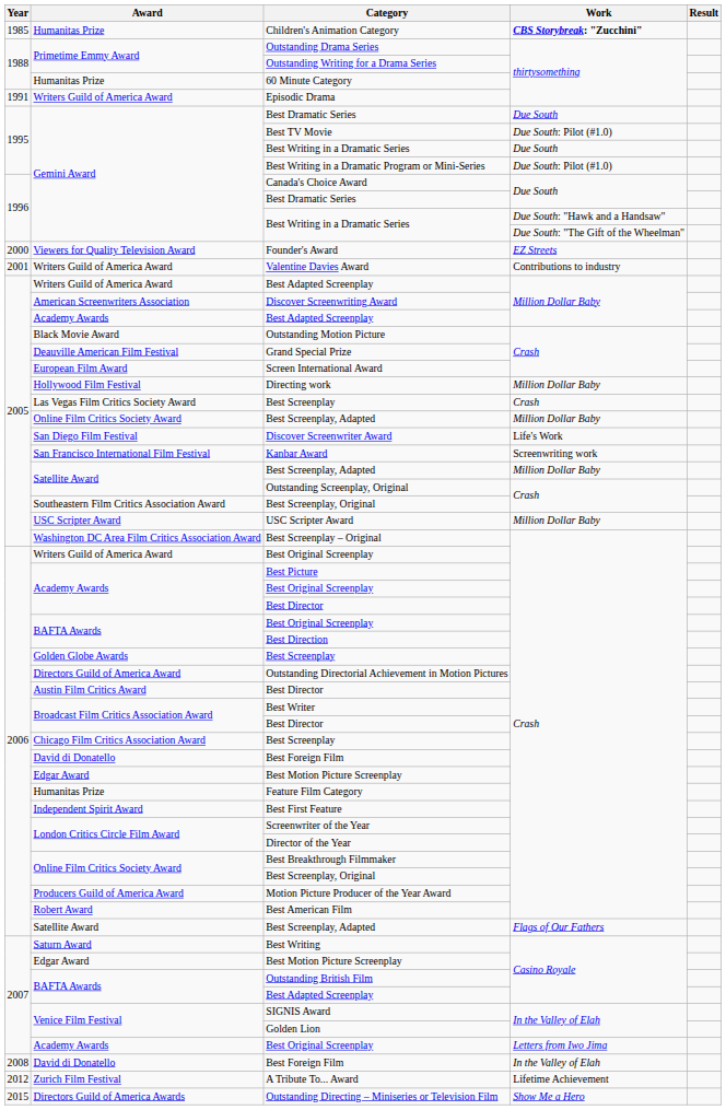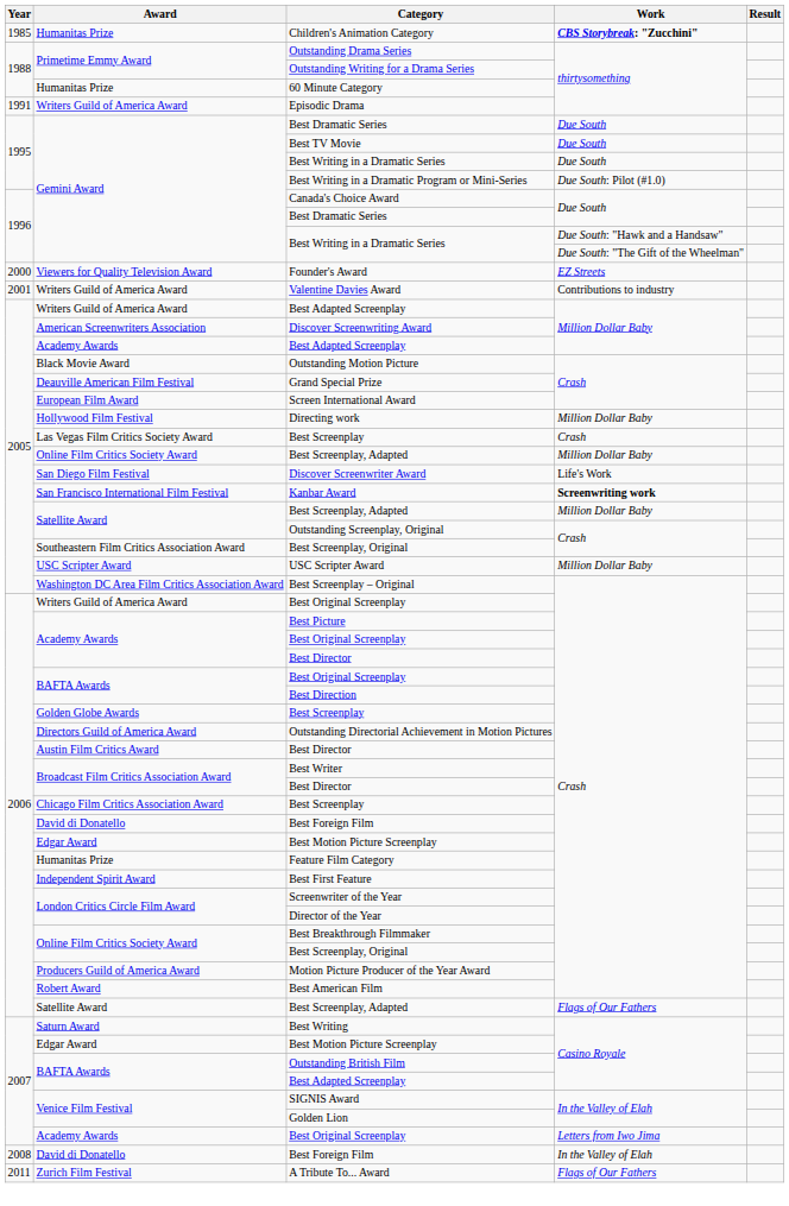Best TV Movie | Work: Due South: Pilot (#1.0) -> Due South
Kanbar Award | Work: normal -> bold
A Tribute To... Award | Year: 2012 -> 2011
A Tribute To... Award | Work: Lifetime Achievement -> Flags of Our Fathers
- row: 2015 | Directors Guild of America Awards | Outstanding Directing – Miniseries or Television Film | Show Me a Hero
